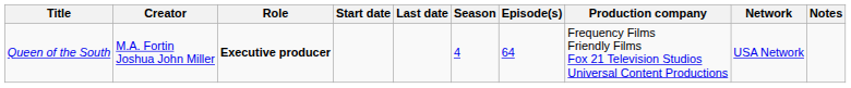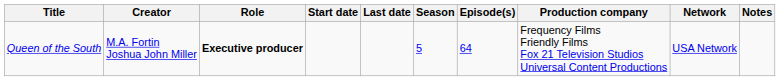Queen of the South | Season: 4 -> 5
